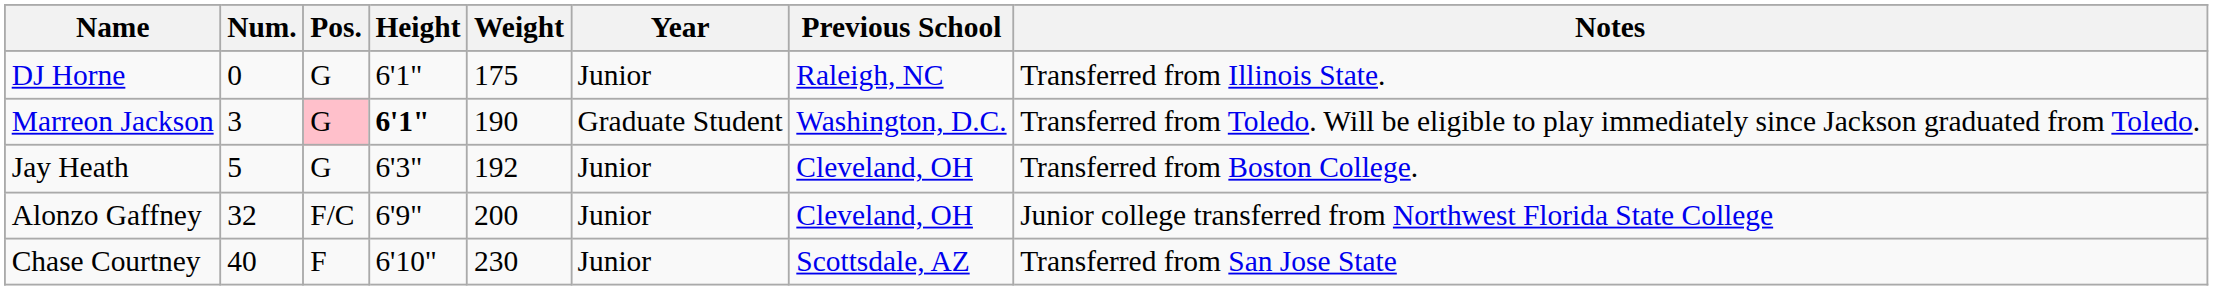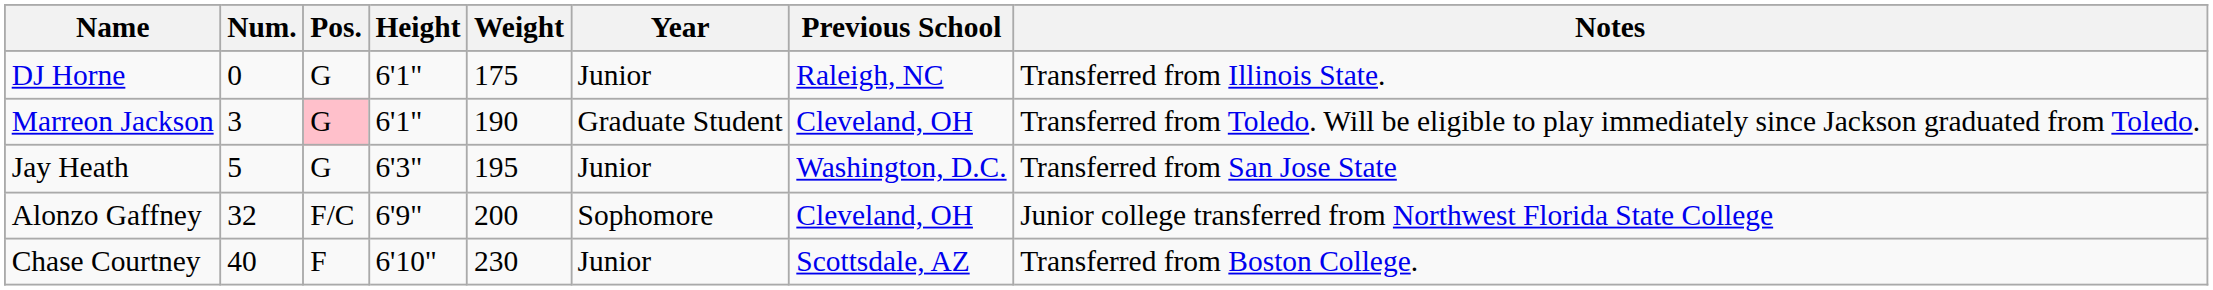Marreon Jackson | Height: bold -> normal
Marreon Jackson | Previous School: Washington, D.C. -> Cleveland, OH
Jay Heath | Weight: 192 -> 195
Jay Heath | Previous School: Cleveland, OH -> Washington, D.C.
Jay Heath | Notes: Transferred from Boston College. -> Transferred from San Jose State
Alonzo Gaffney | Year: Junior -> Sophomore
Chase Courtney | Notes: Transferred from San Jose State -> Transferred from Boston College.
